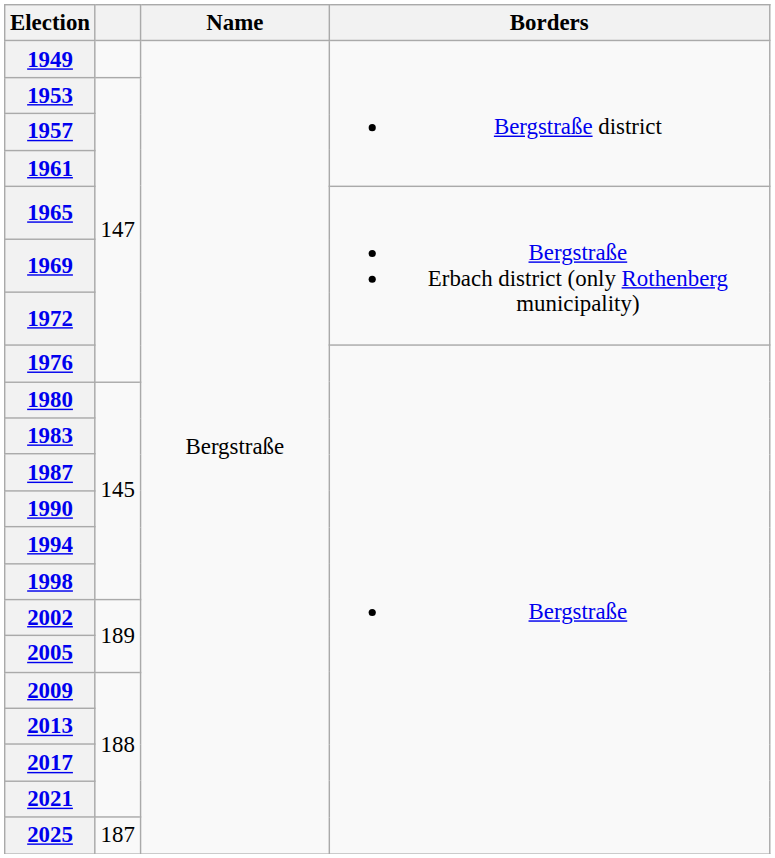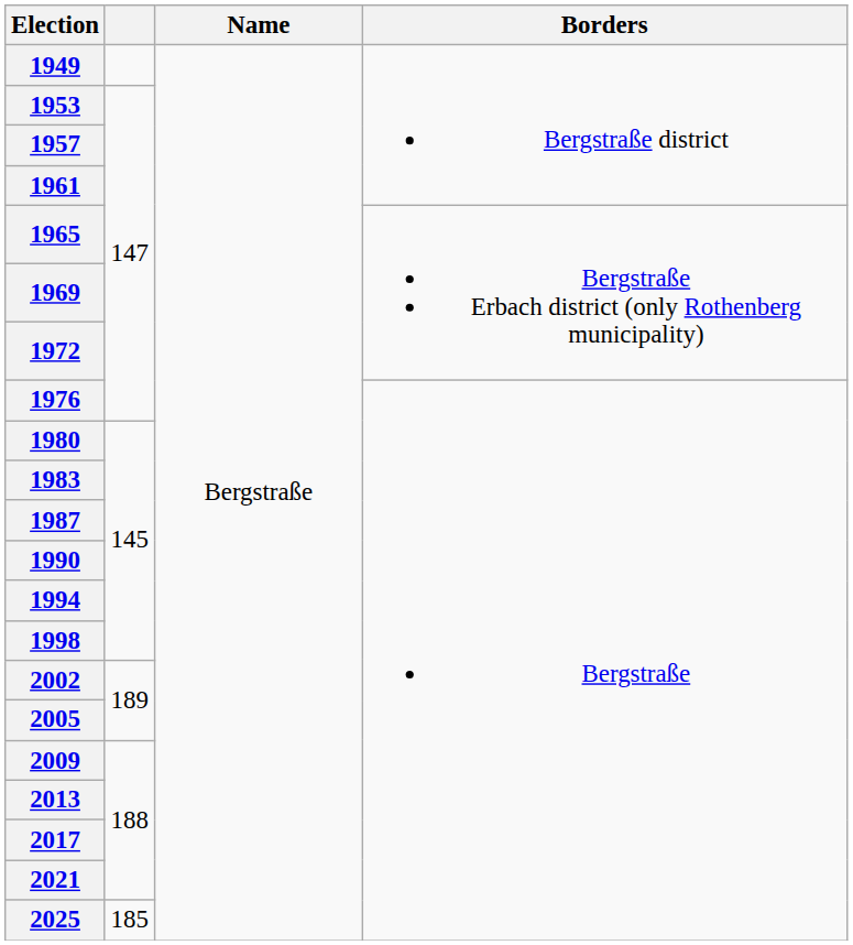2025 | column 2: 187 -> 185
